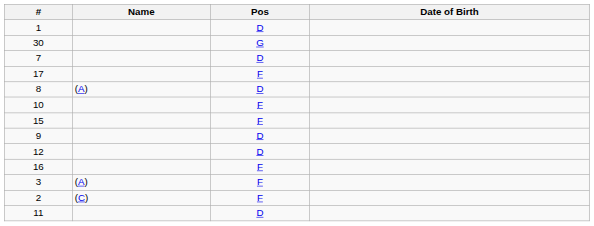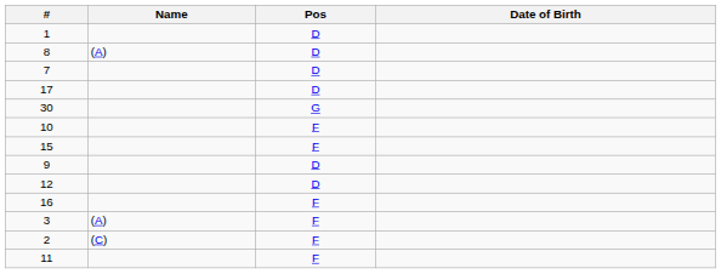rows swapped: 8 <-> 30
17 | Pos: F -> D
11 | Pos: D -> F
